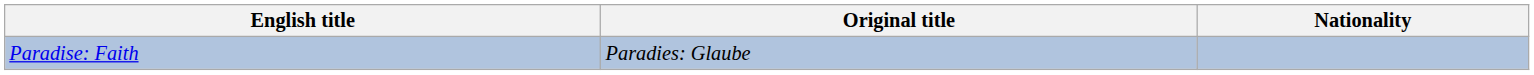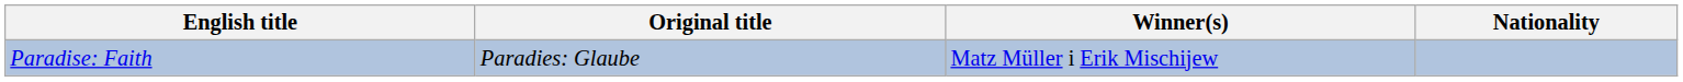+ column: Winner(s) | Matz Müller i Erik Mischijew
